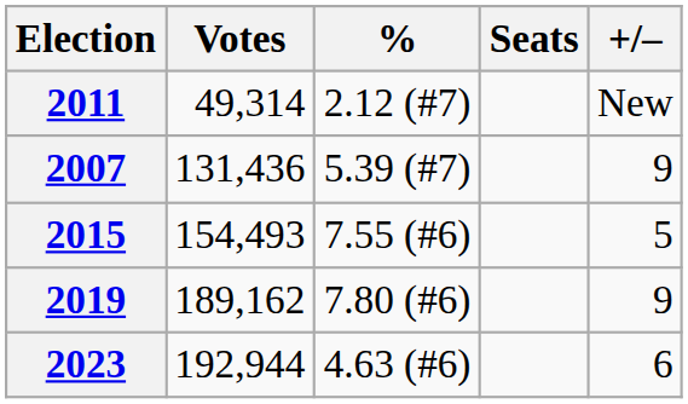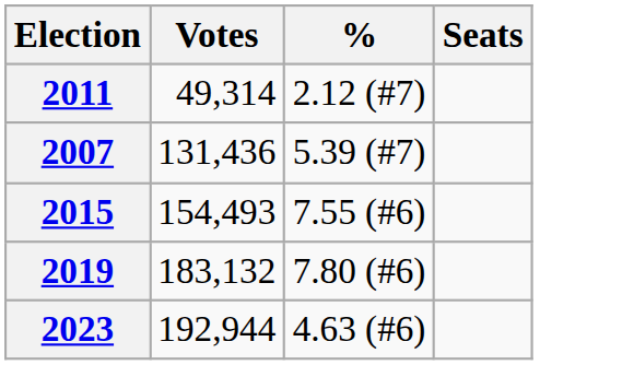- column: +/– | New | 9 | 5 | 9 | 6
2019 | Votes: 189,162 -> 183,132
